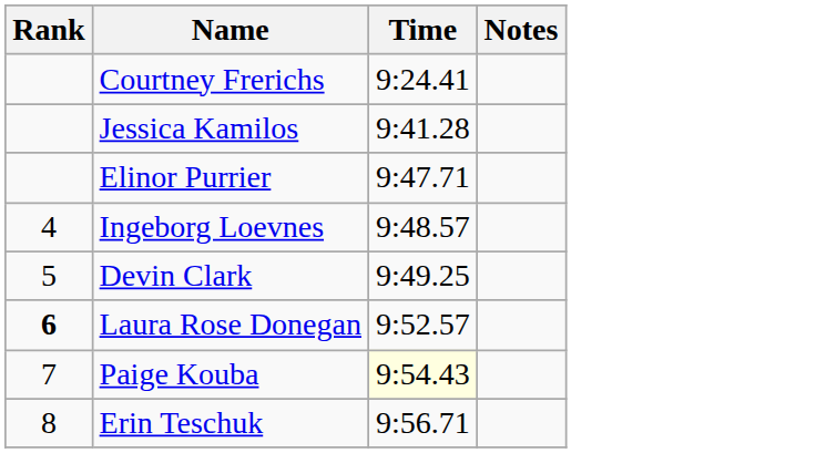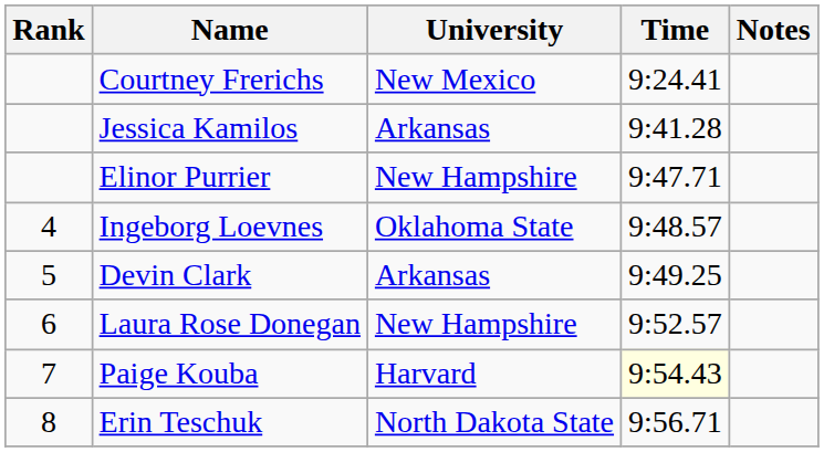+ column: University | New Mexico | Arkansas | New Hampshire | Oklahoma State | Arkansas | New Hampshire | Harvard | North Dakota State
Laura Rose Donegan | Rank: bold -> normal
